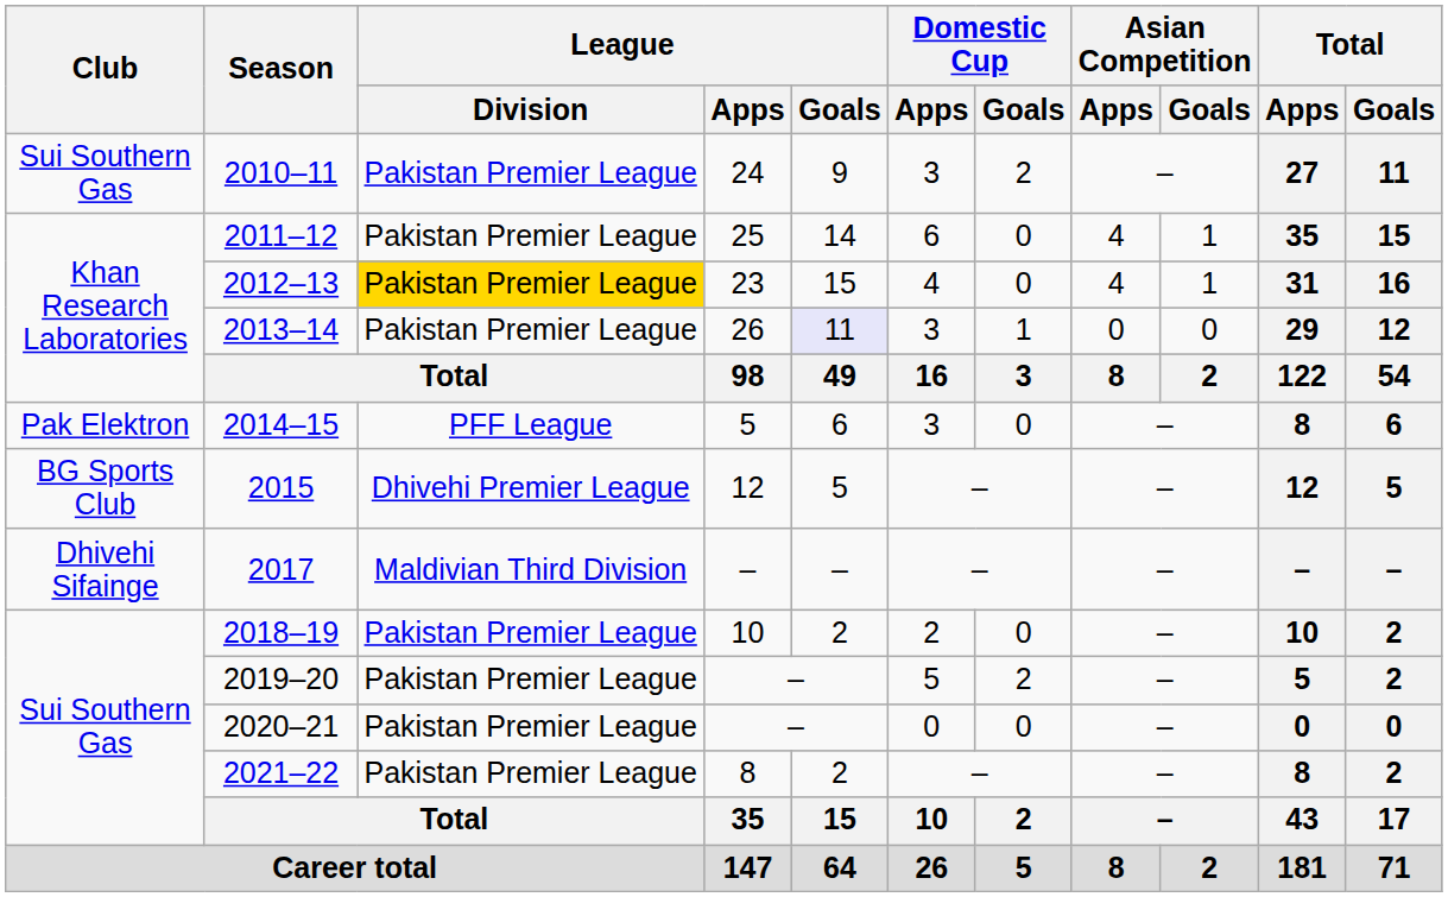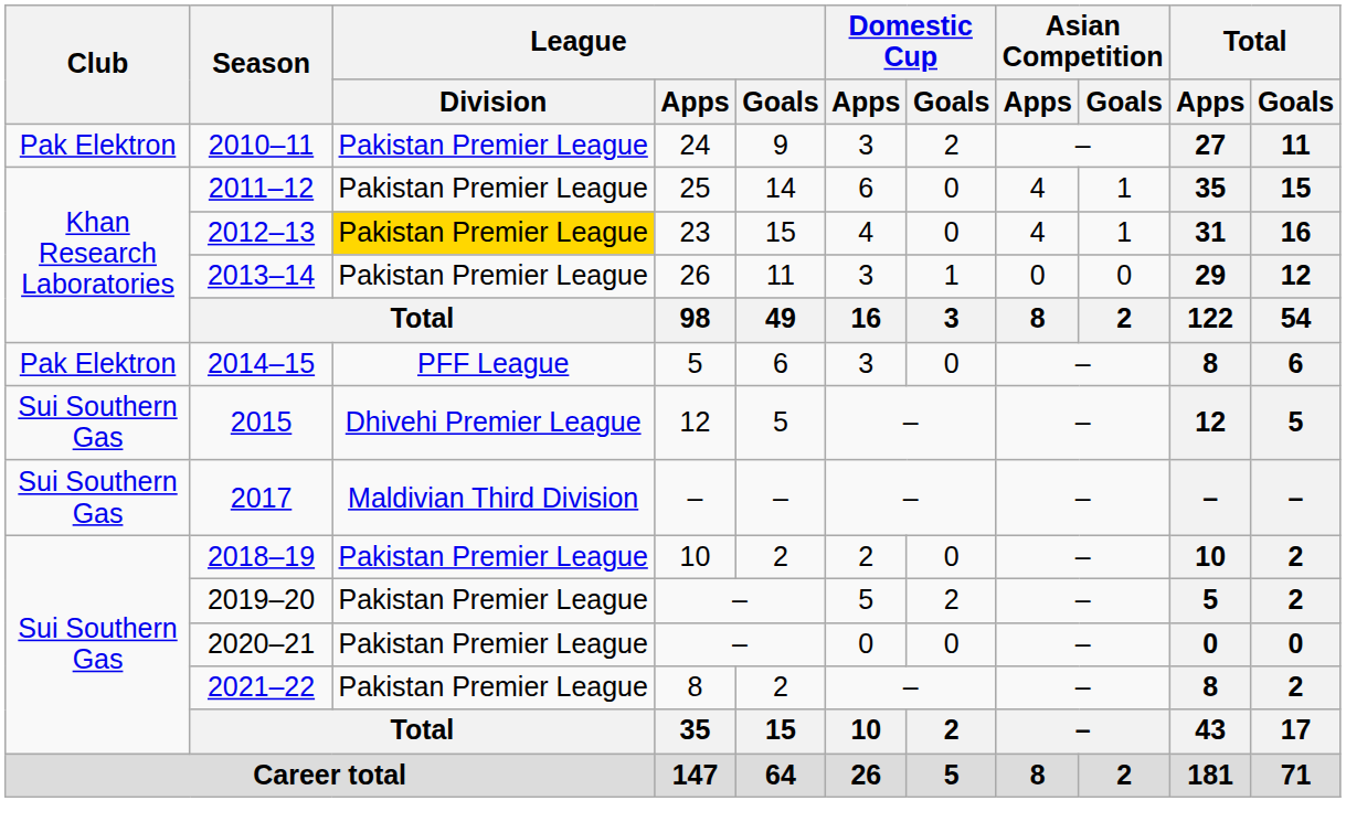2010–11 | Club: Sui Southern Gas -> Pak Elektron
2013–14 | League / Goals: lavender background -> no background
2015 | Club: BG Sports Club -> Sui Southern Gas
2017 | Club: Dhivehi Sifainge -> Sui Southern Gas
